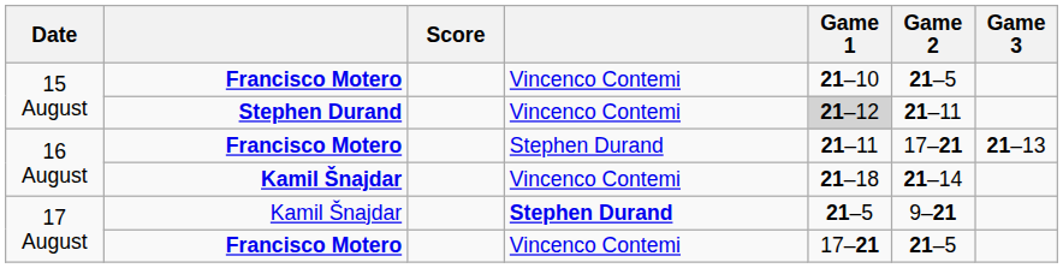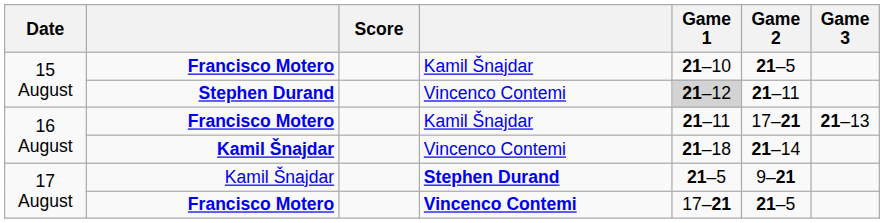15 August / Francisco Motero | column 4: Vincenco Contemi -> Kamil Šnajdar
16 August / Francisco Motero | column 4: Stephen Durand -> Kamil Šnajdar
17 August / Francisco Motero | column 4: normal -> bold
